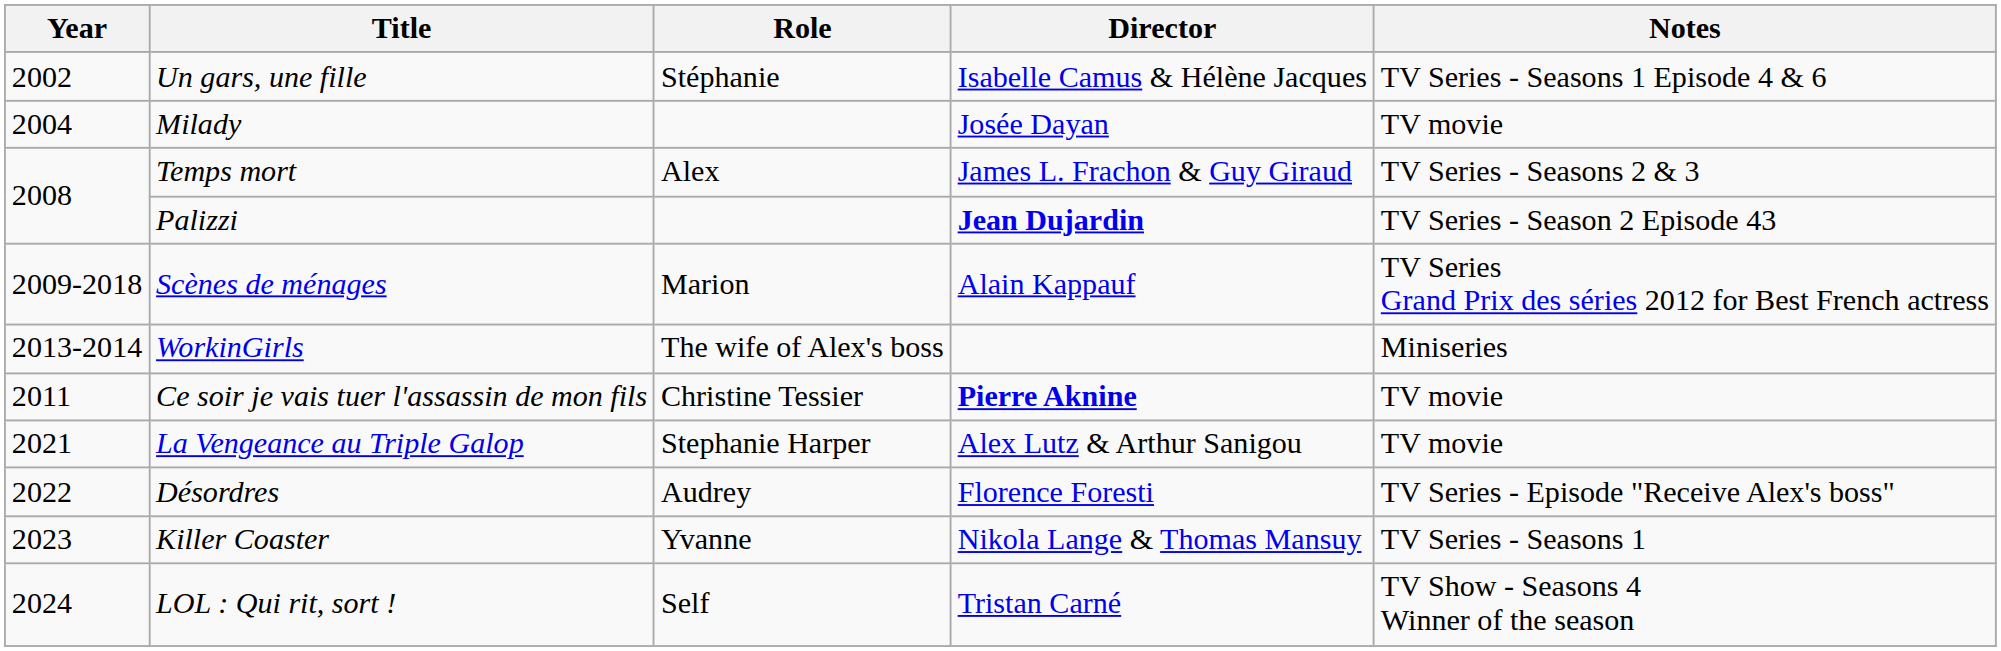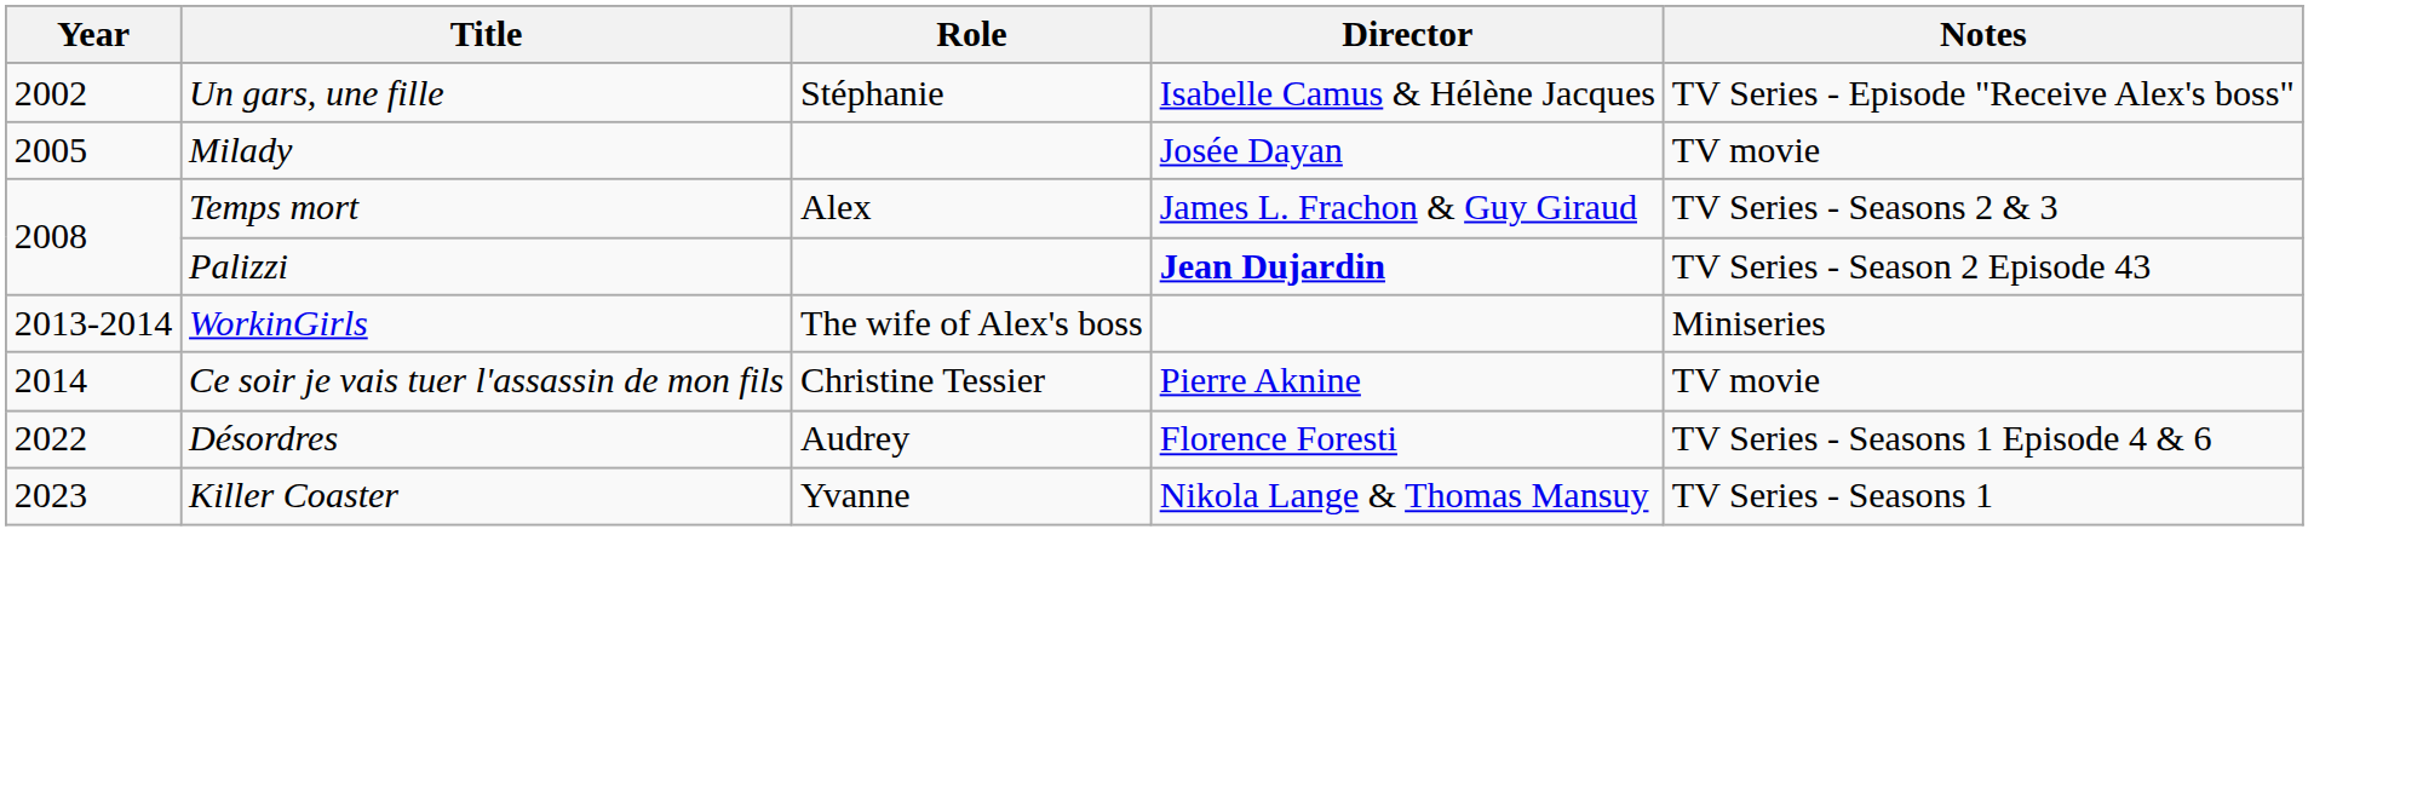Un gars, une fille | Notes: TV Series - Seasons 1 Episode 4 & 6 -> TV Series - Episode "Receive Alex's boss"
Milady | Year: 2004 -> 2005
- row: 2009-2018 | Scènes de ménages | Marion | Alain Kappauf | TV Series Grand Prix des séries 2012 for Best French actress
Ce soir je vais tuer l'assassin de mon fils | Year: 2011 -> 2014
Ce soir je vais tuer l'assassin de mon fils | Director: bold -> normal
- row: 2021 | La Vengeance au Triple Galop | Stephanie Harper | Alex Lutz & Arthur Sanigou | TV movie
Désordres | Notes: TV Series - Episode "Receive Alex's boss" -> TV Series - Seasons 1 Episode 4 & 6
- row: 2024 | LOL : Qui rit, sort ! | Self | Tristan Carné | TV Show - Seasons 4 Winner of the season
